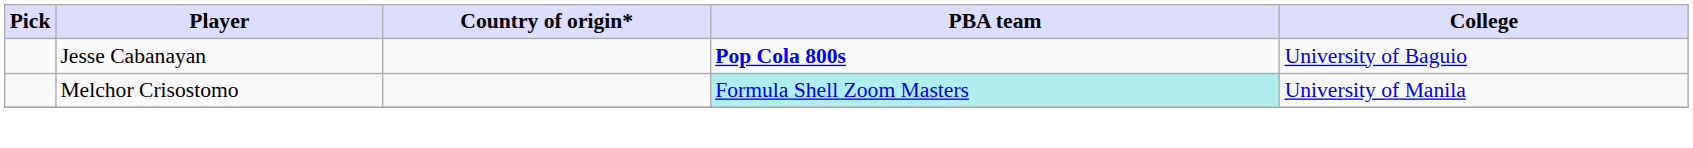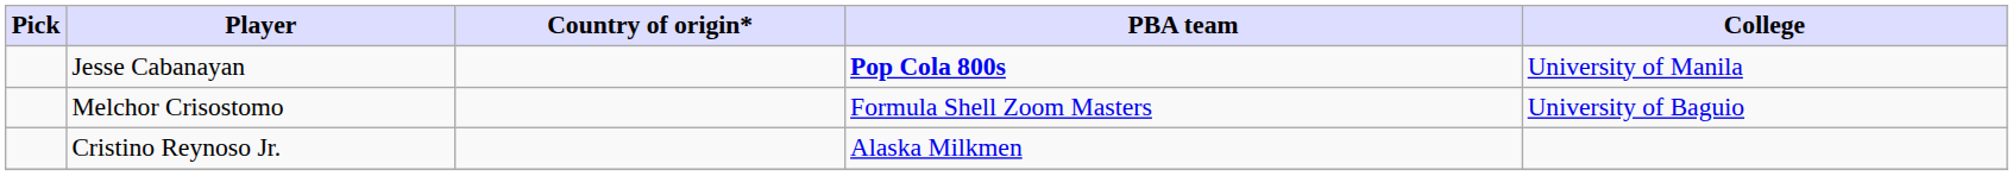Jesse Cabanayan | College: University of Baguio -> University of Manila
Melchor Crisostomo | PBA team: paleturquoise background -> no background
Melchor Crisostomo | College: University of Manila -> University of Baguio
+ row: Cristino Reynoso Jr. | Alaska Milkmen
